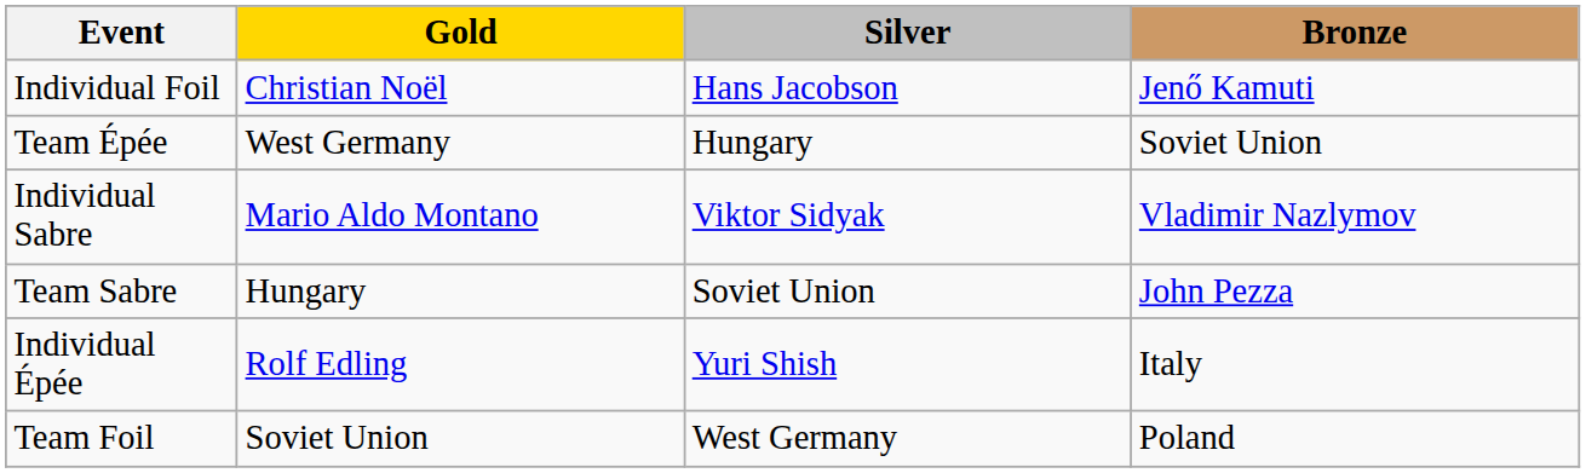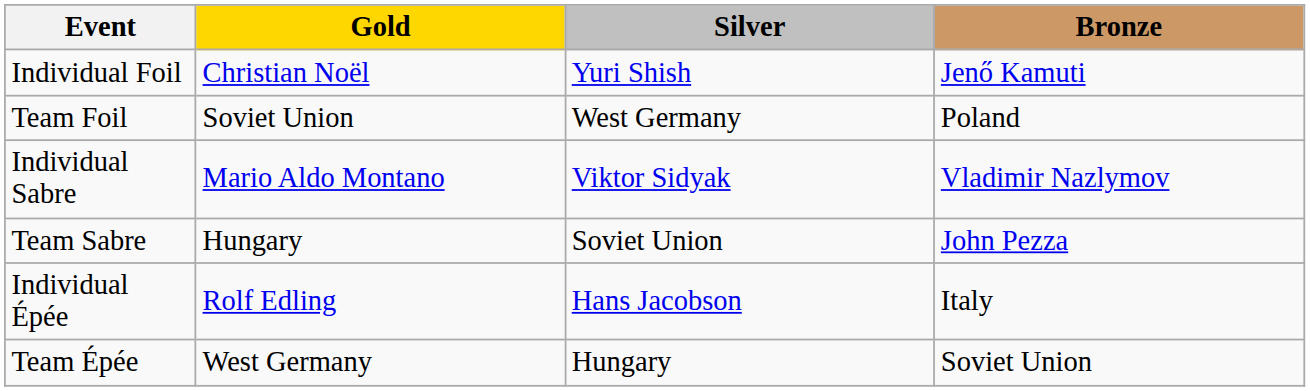Individual Foil | Silver: Hans Jacobson -> Yuri Shish
rows swapped: Team Foil <-> Team Épée
Individual Épée | Silver: Yuri Shish -> Hans Jacobson
